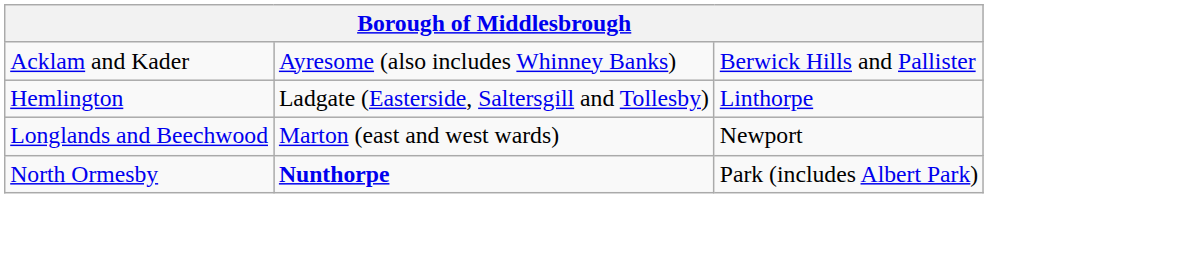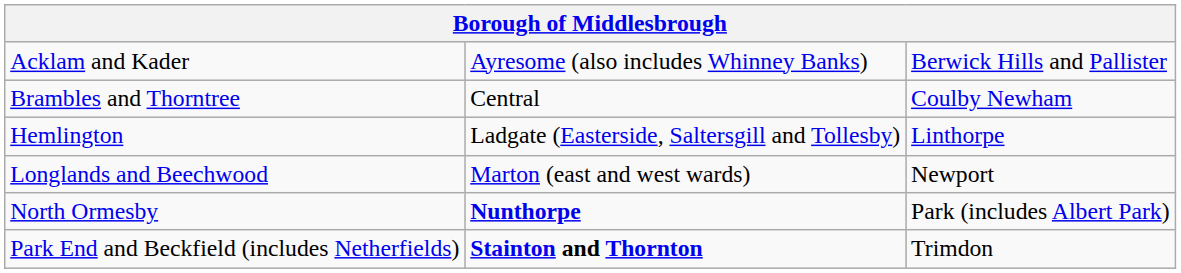+ row: Brambles and Thorntree | Central | Coulby Newham
+ row: Park End and Beckfield (includes Netherfields) | Stainton and Thornton | Trimdon
